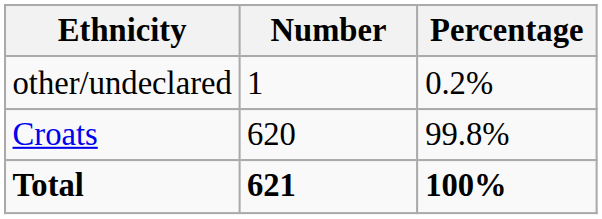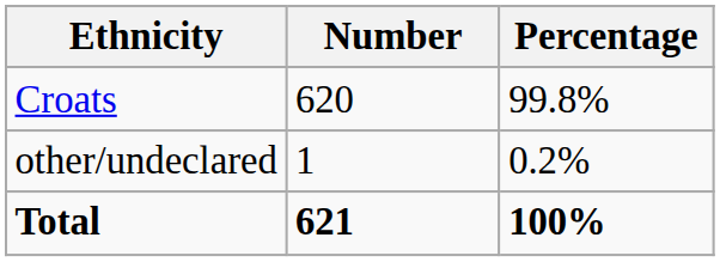rows swapped: Croats <-> other/undeclared
